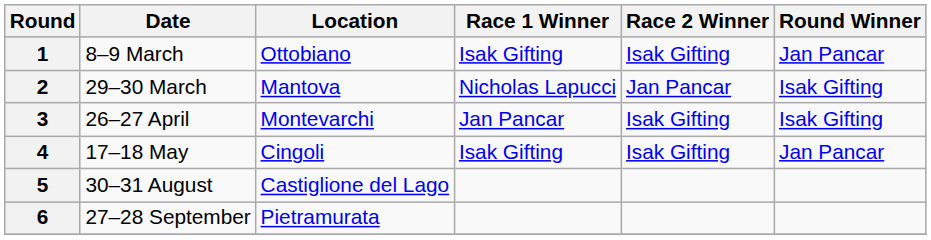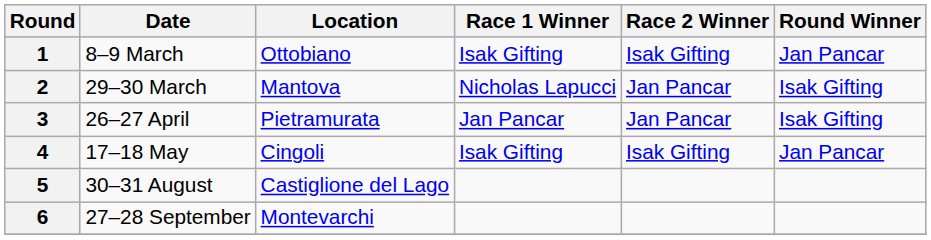3 | Location: Montevarchi -> Pietramurata
3 | Race 2 Winner: Isak Gifting -> Jan Pancar
6 | Location: Pietramurata -> Montevarchi
